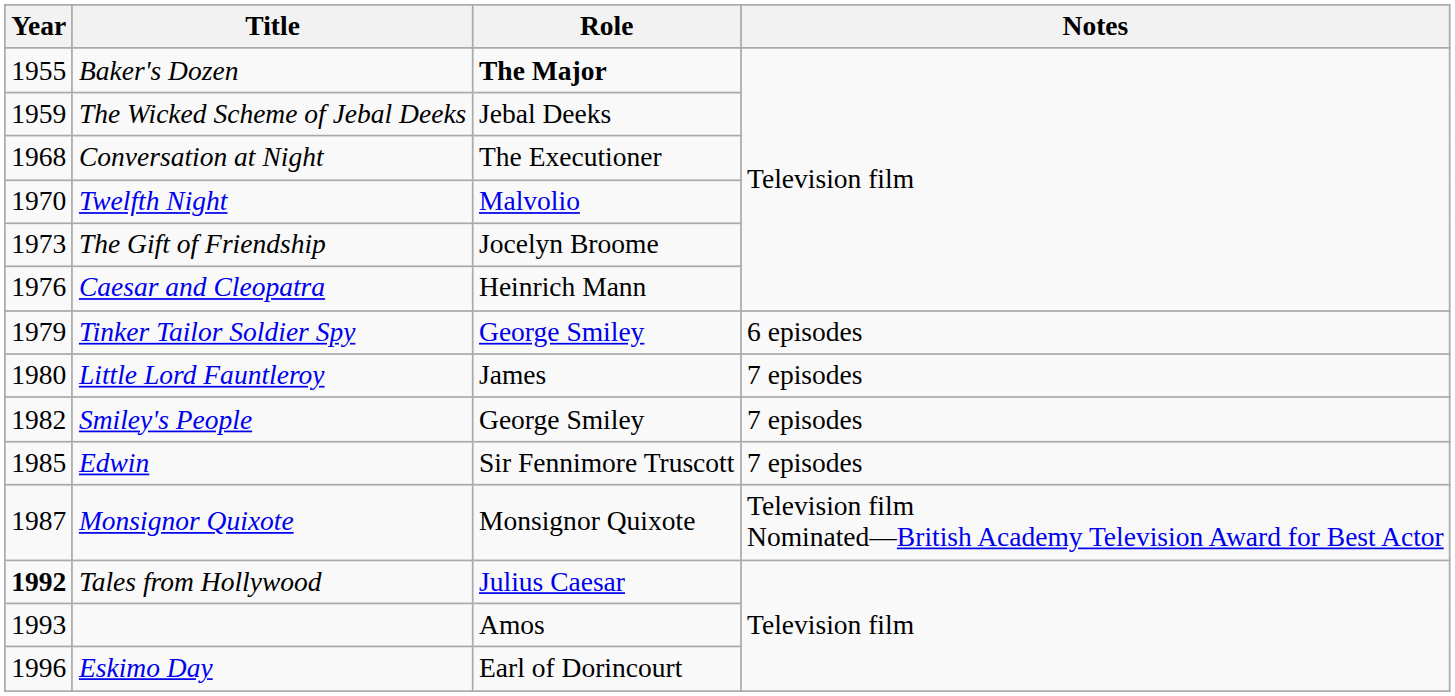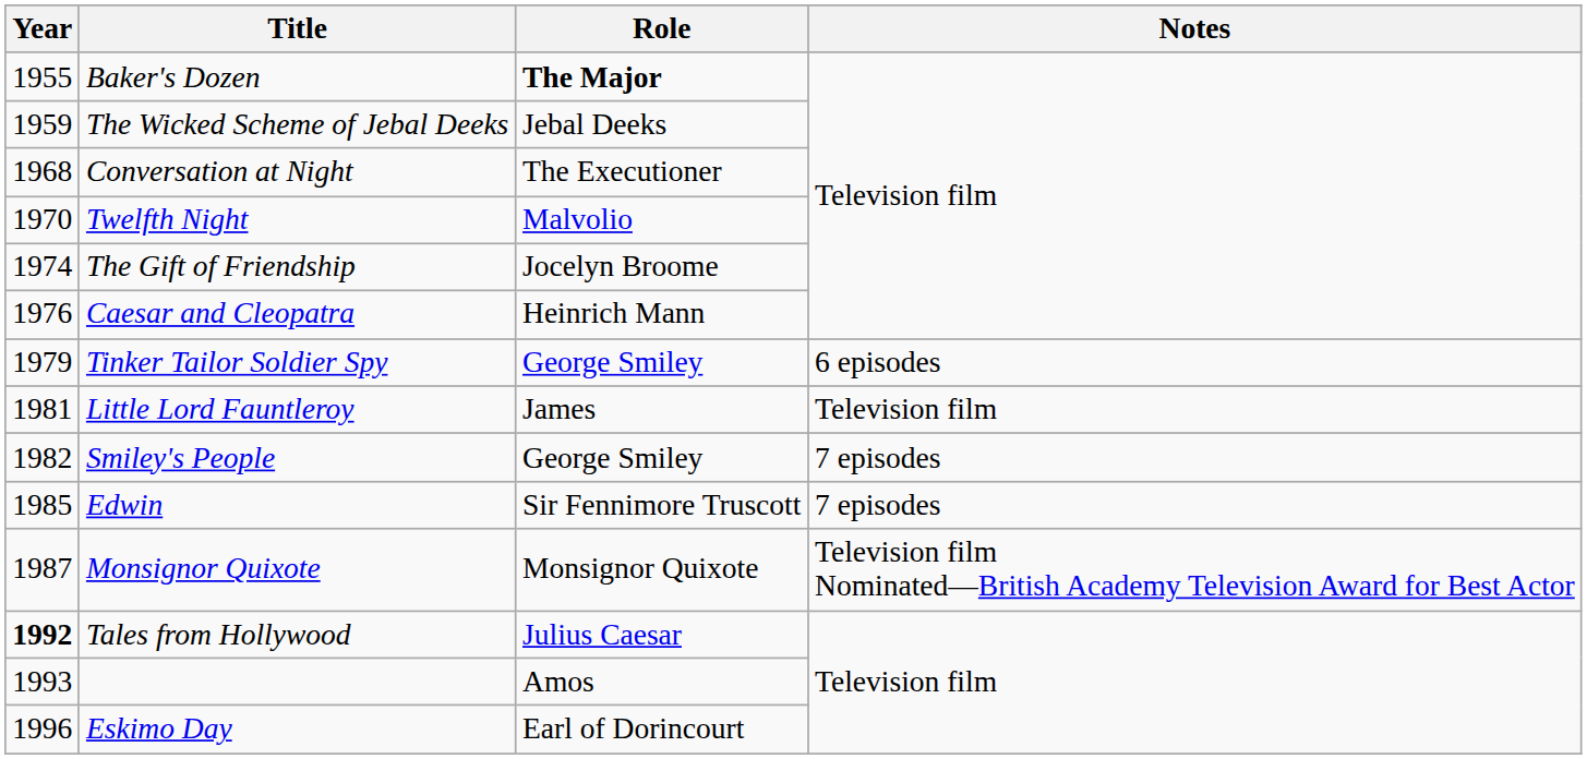The Gift of Friendship | Year: 1973 -> 1974
Little Lord Fauntleroy | Year: 1980 -> 1981
Little Lord Fauntleroy | Notes: 7 episodes -> Television film
